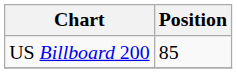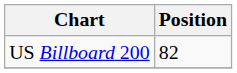US Billboard 200 | Position: 85 -> 82
